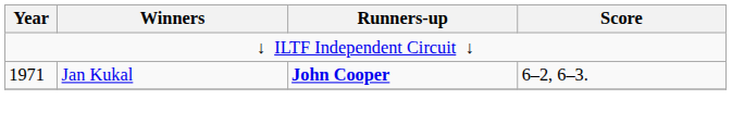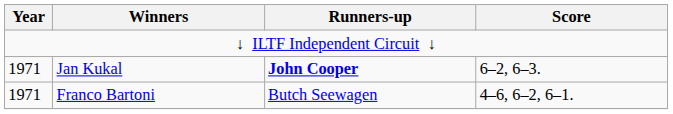+ row: 1971 | Franco Bartoni | Butch Seewagen | 4–6, 6–2, 6–1.
